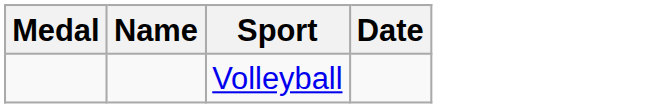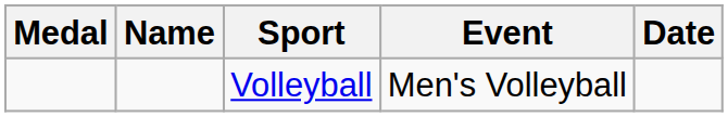+ column: Event | Men's Volleyball
